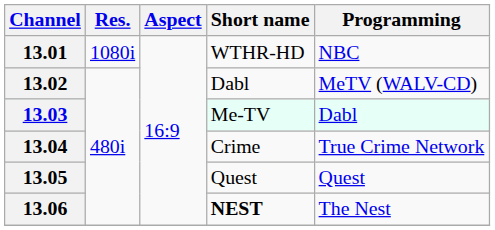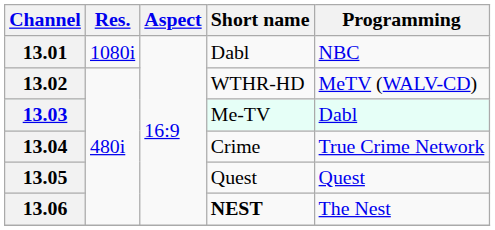13.01 | Short name: WTHR-HD -> Dabl
13.02 | Short name: Dabl -> WTHR-HD
